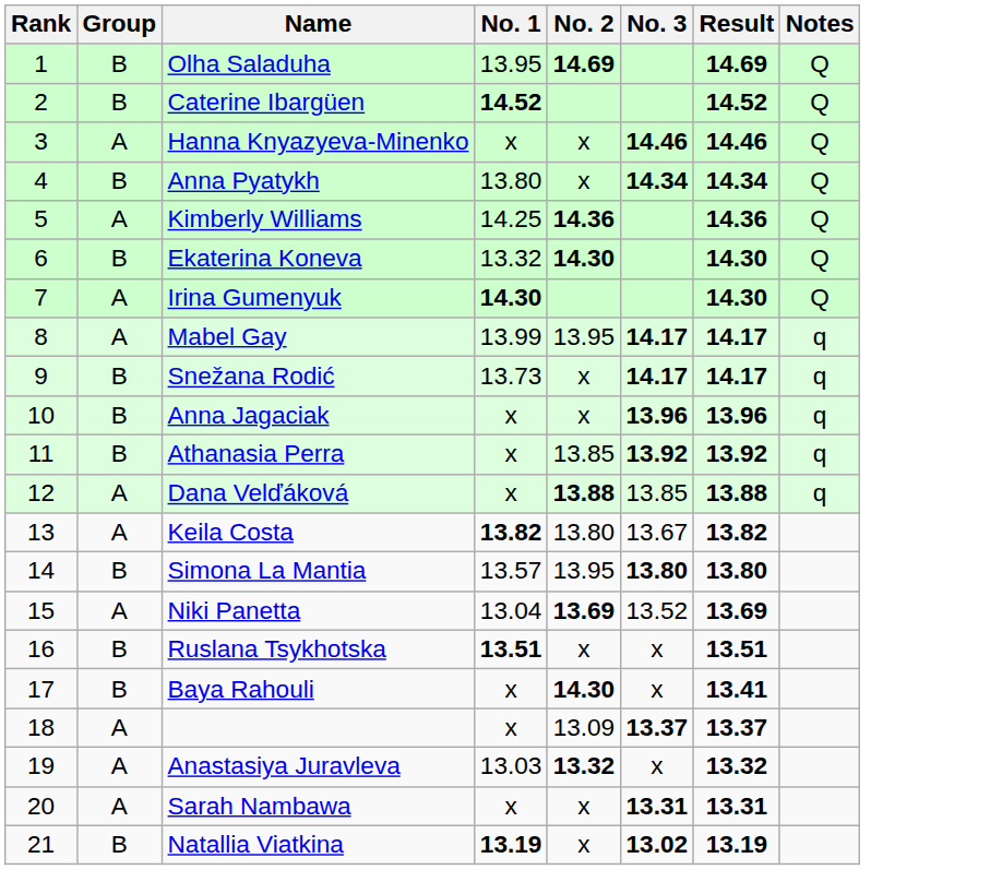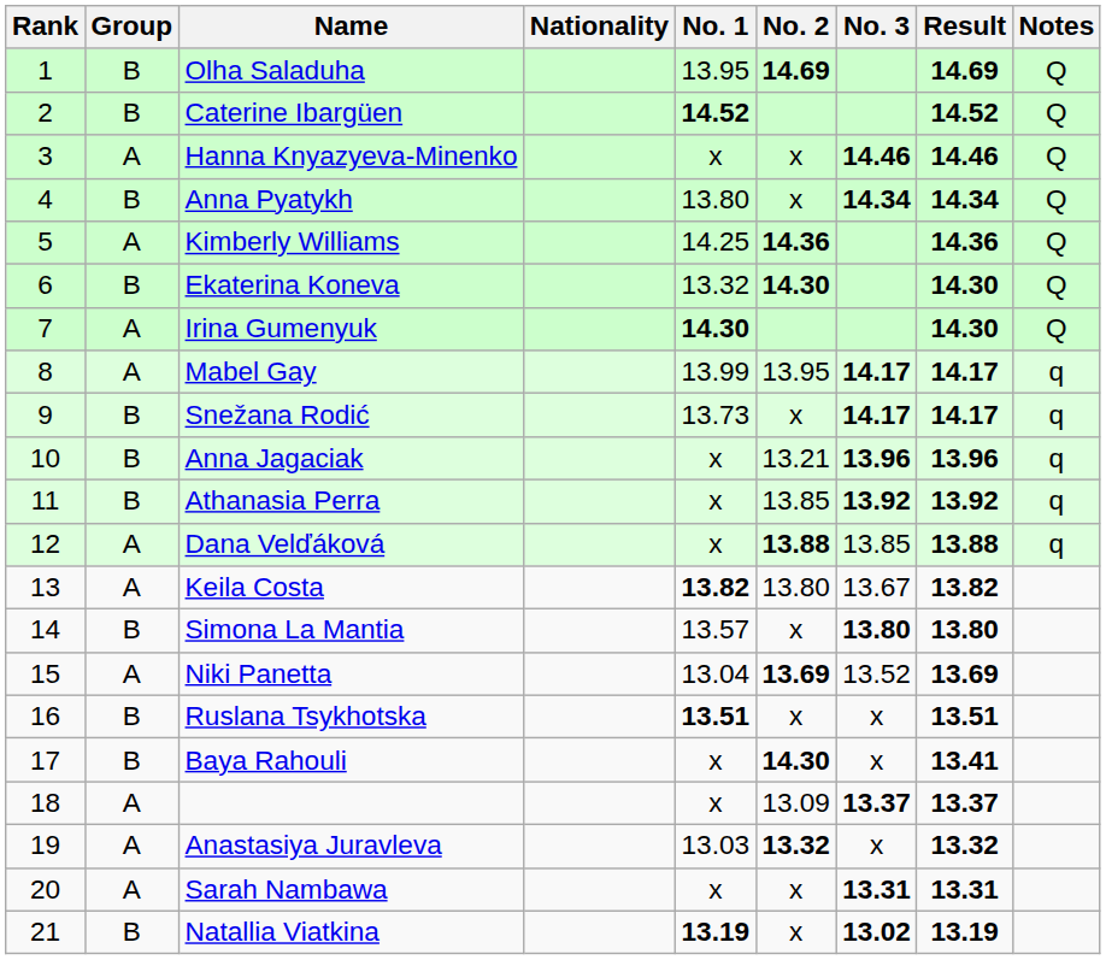+ column: Nationality
Anna Jagaciak | No. 2: x -> 13.21
Simona La Mantia | No. 2: 13.95 -> x
